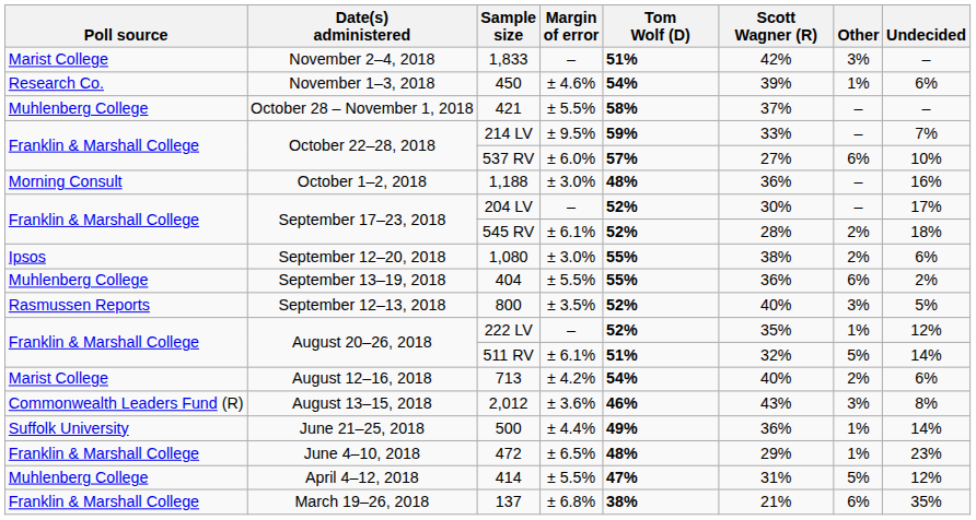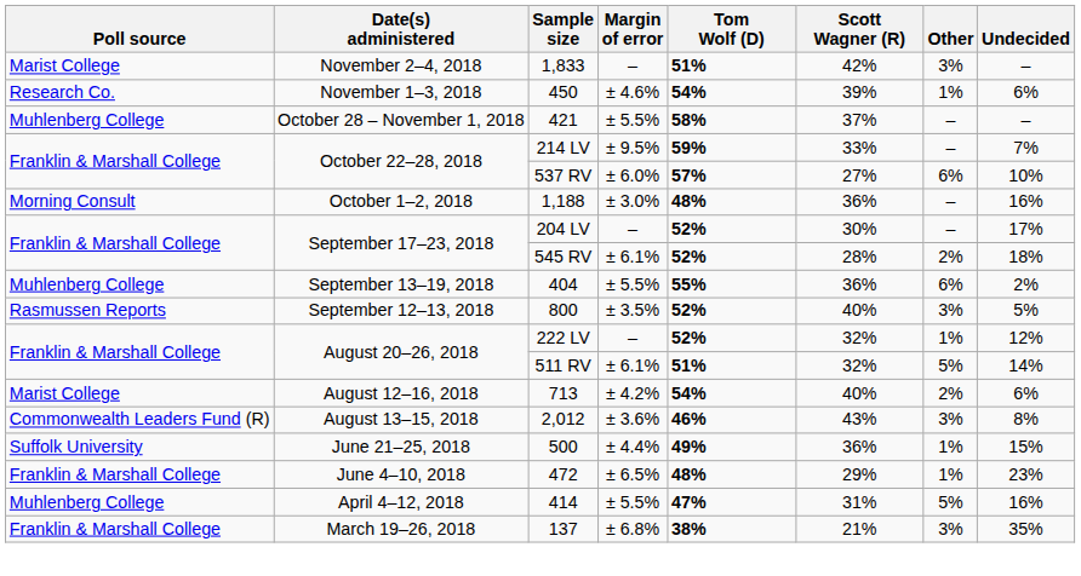- row: Ipsos | September 12–20, 2018 | 1,080 | ± 3.0% | 55% | 38% | 2% | 6%
222 LV | Scott Wagner (R): 35% -> 32%
500 | Undecided: 14% -> 15%
414 | Undecided: 12% -> 16%
137 | Other: 6% -> 3%
